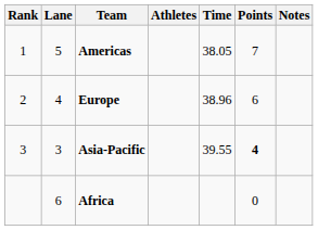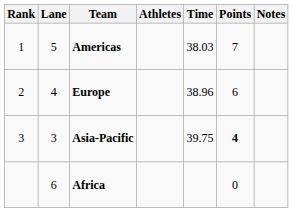Americas | Time: 38.05 -> 38.03
Asia-Pacific | Time: 39.55 -> 39.75
